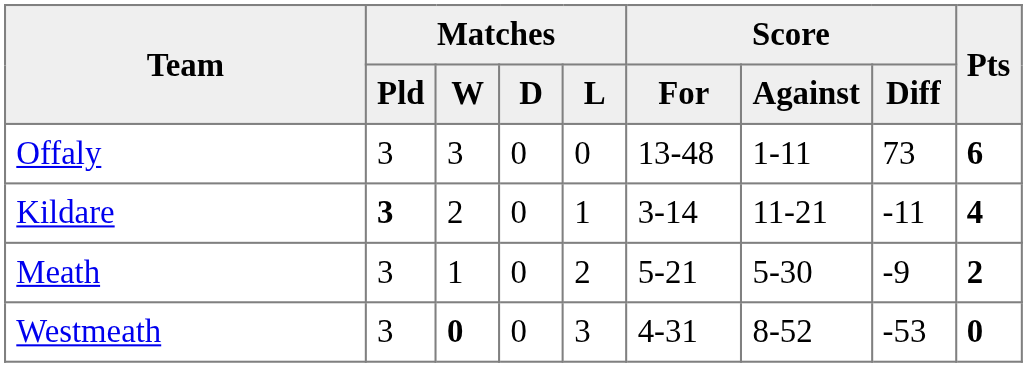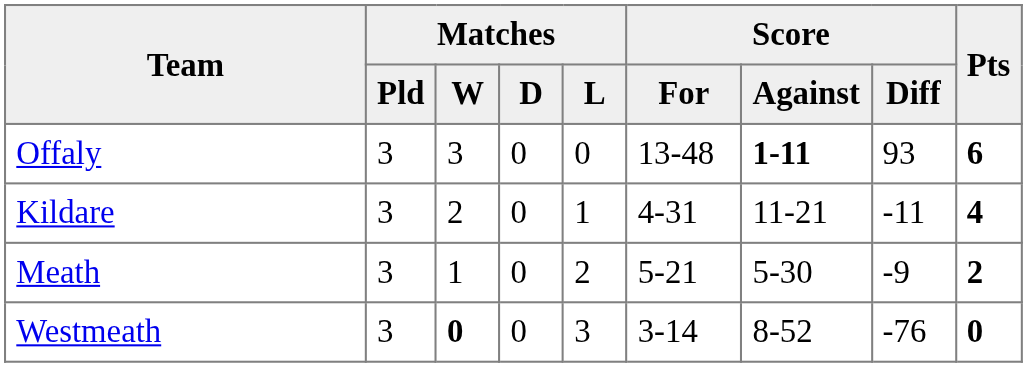Offaly | Score / Against: normal -> bold
Offaly | Score / Diff: 73 -> 93
Kildare | Matches / Pld: bold -> normal
Kildare | Score / For: 3-14 -> 4-31
Westmeath | Score / For: 4-31 -> 3-14
Westmeath | Score / Diff: -53 -> -76
